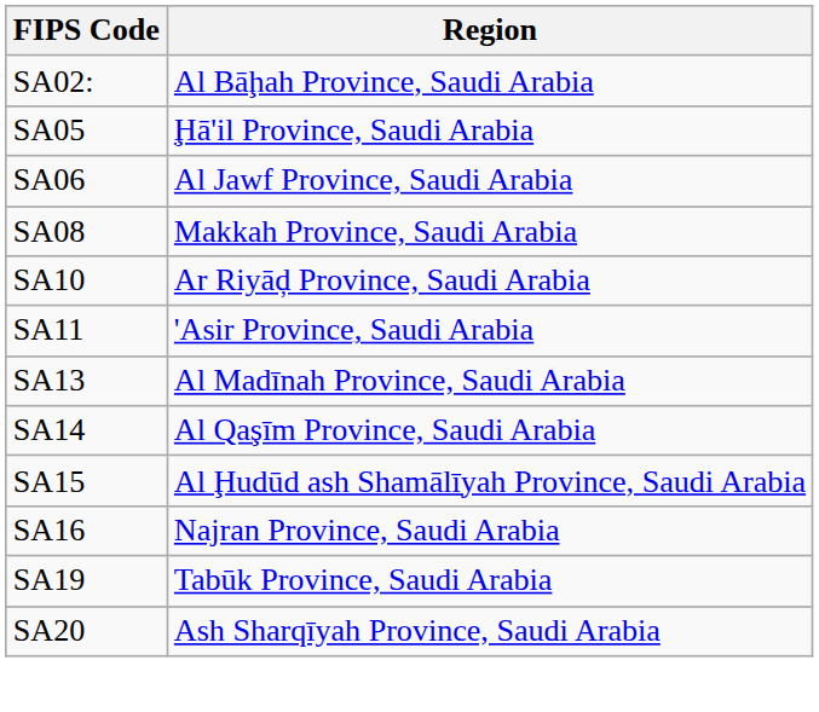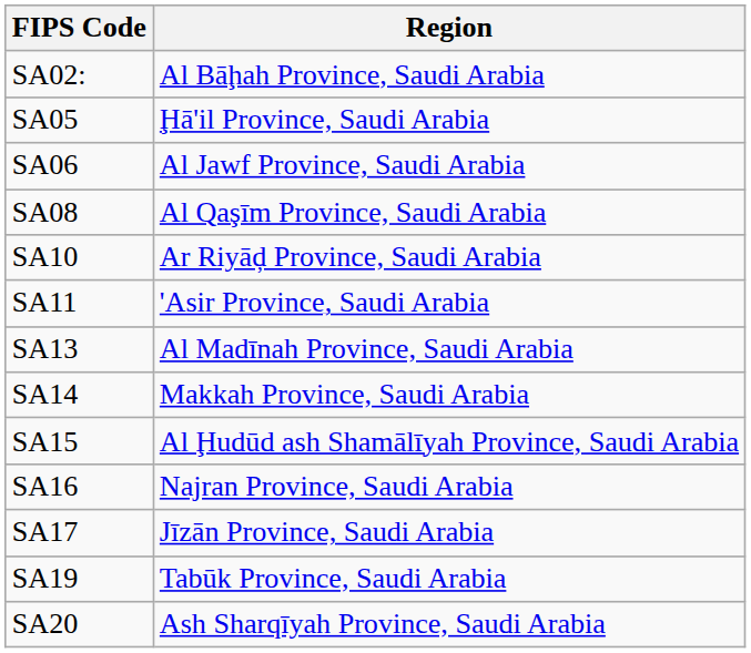SA08 | Region: Makkah Province, Saudi Arabia -> Al Qaşīm Province, Saudi Arabia
SA14 | Region: Al Qaşīm Province, Saudi Arabia -> Makkah Province, Saudi Arabia
+ row: SA17 | Jīzān Province, Saudi Arabia
